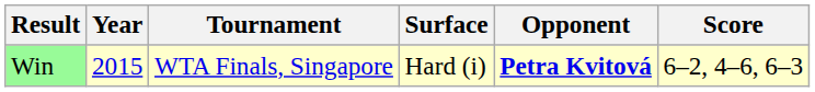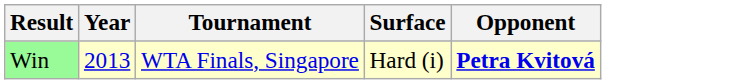- column: Score | 6–2, 4–6, 6–3
Win | Year: 2015 -> 2013
